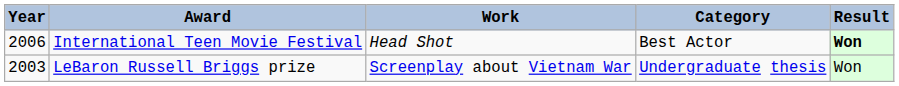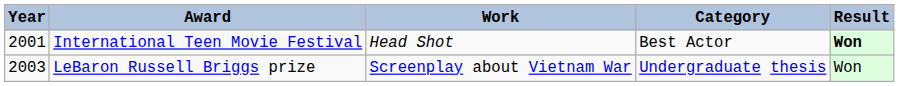International Teen Movie Festival | Year: 2006 -> 2001
